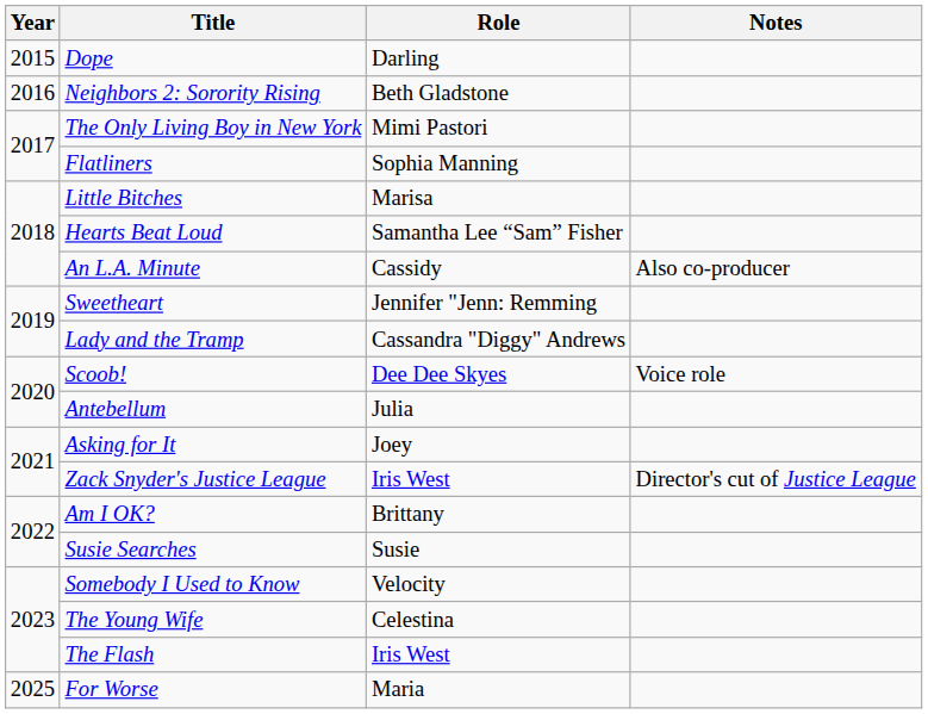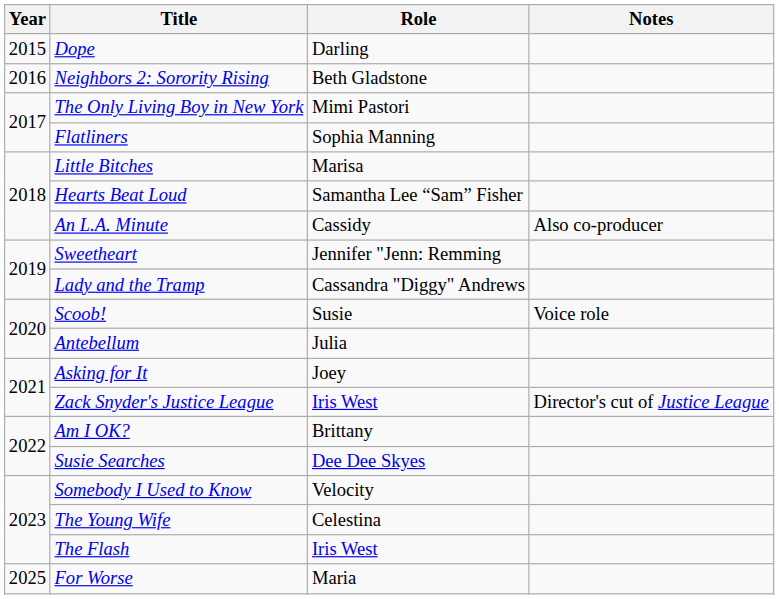Scoob! | Role: Dee Dee Skyes -> Susie
Susie Searches | Role: Susie -> Dee Dee Skyes
